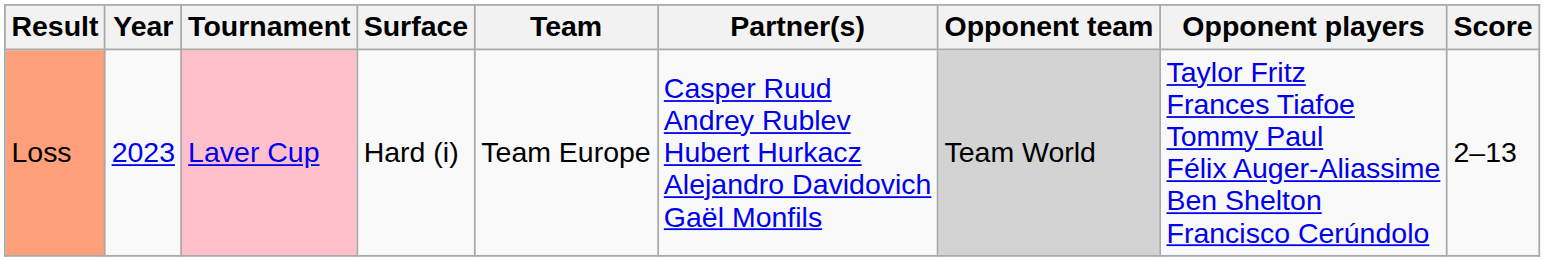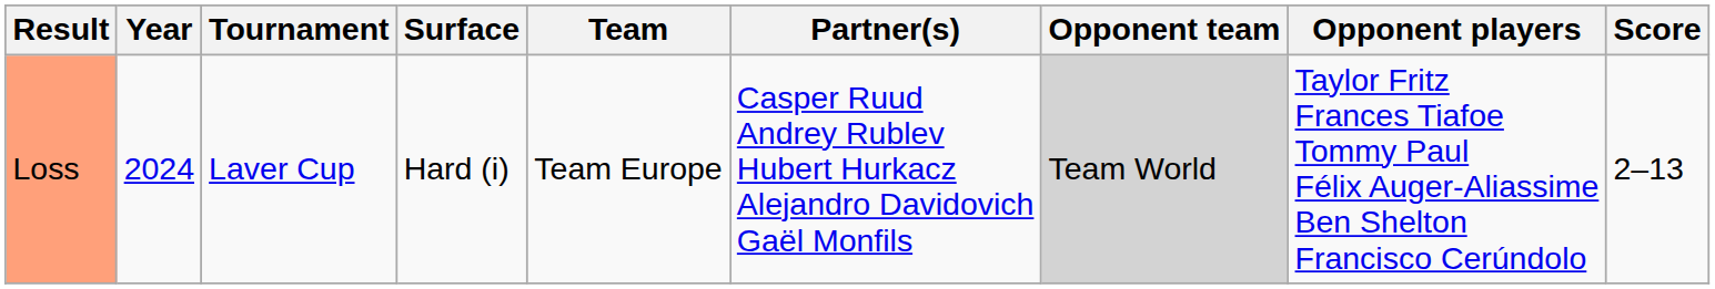Loss | Year: 2023 -> 2024
Loss | Tournament: pink background -> no background
